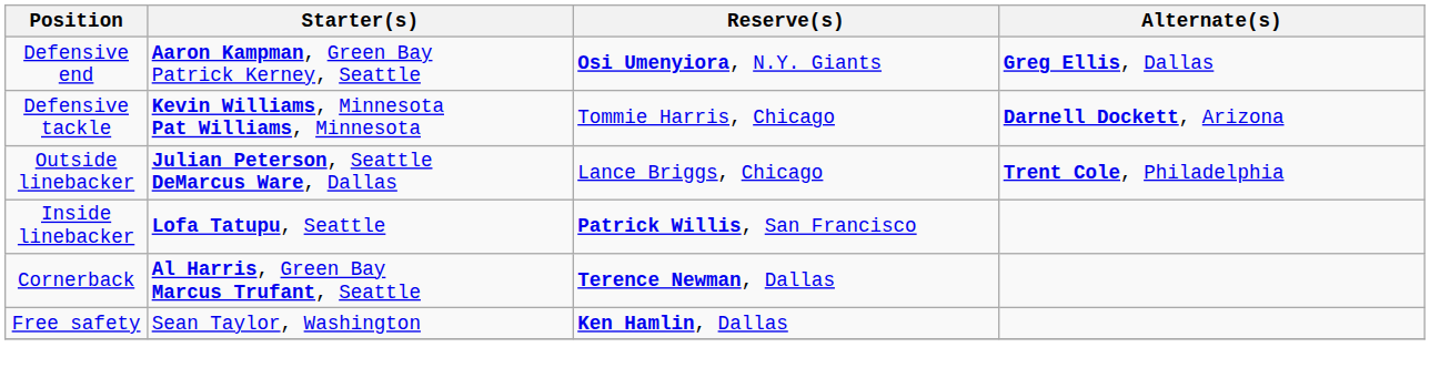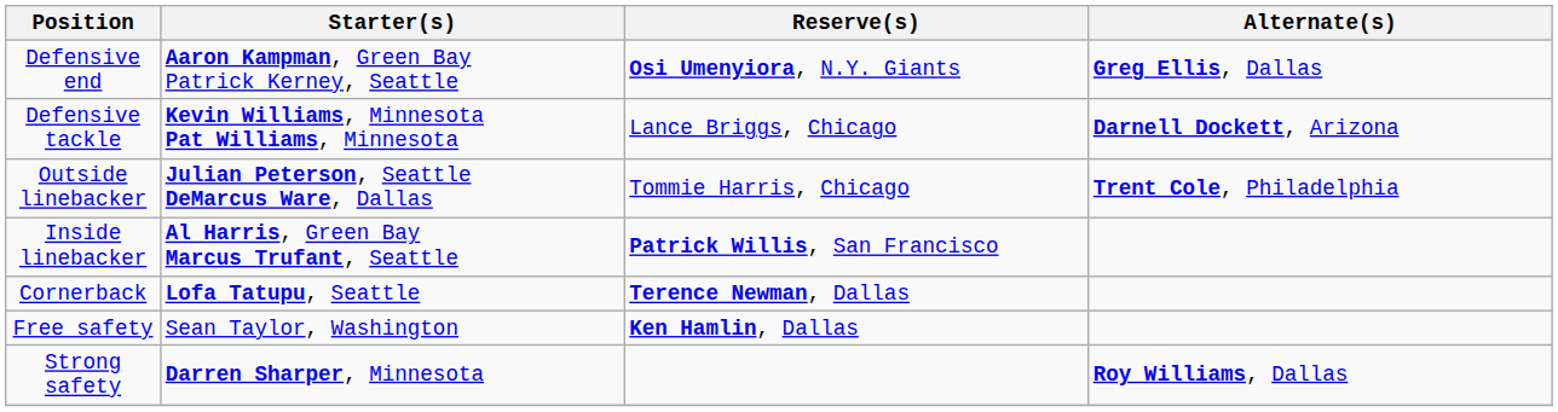Defensive tackle | Reserve(s): Tommie Harris, Chicago -> Lance Briggs, Chicago
Outside linebacker | Reserve(s): Lance Briggs, Chicago -> Tommie Harris, Chicago
Inside linebacker | Starter(s): Lofa Tatupu, Seattle -> Al Harris, Green Bay Marcus Trufant, Seattle
Cornerback | Starter(s): Al Harris, Green Bay Marcus Trufant, Seattle -> Lofa Tatupu, Seattle
+ row: Strong safety | Darren Sharper, Minnesota | Roy Williams, Dallas
